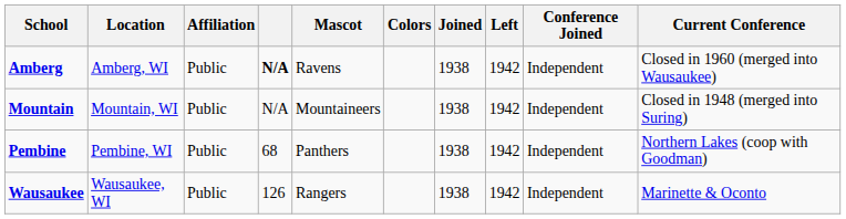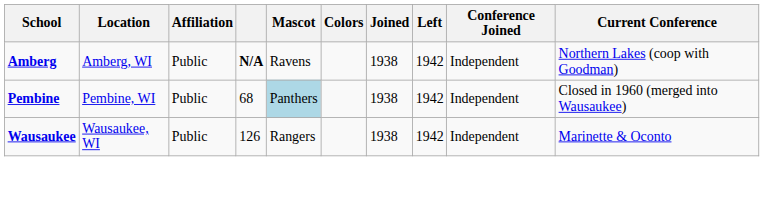Amberg | Current Conference: Closed in 1960 (merged into Wausaukee) -> Northern Lakes (coop with Goodman)
- row: Mountain | Mountain, WI | Public | N/A | Mountaineers | 1938 | 1942 | Independent | Closed in 1948 (merged into Suring)
Pembine | Mascot: no background -> lightblue background
Pembine | Current Conference: Northern Lakes (coop with Goodman) -> Closed in 1960 (merged into Wausaukee)
